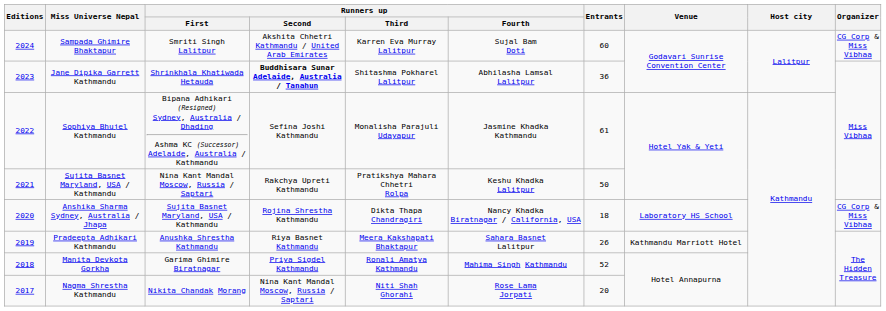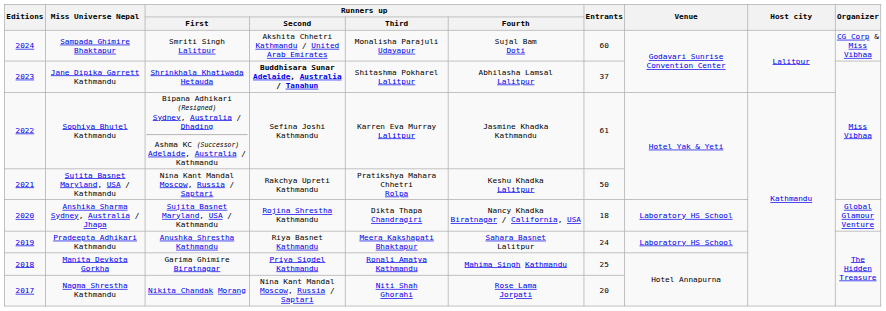Sampada Ghimire Bhaktapur | Runners up / Third: Karren Eva Murray Lalitpur -> Monalisha Parajuli Udayapur
Jane Dipika Garrett Kathmandu | Entrants: 36 -> 37
Sophiya Bhujel Kathmandu | Runners up / Third: Monalisha Parajuli Udayapur -> Karren Eva Murray Lalitpur
Anshika Sharma Sydney, Australia / Jhapa | Organizer: CG Corp & Miss Vibhaa -> Global Glamour Venture
Pradeepta Adhikari Kathmandu | Entrants: 26 -> 24
Pradeepta Adhikari Kathmandu | Venue: Kathmandu Marriott Hotel -> Laboratory HS School
Manita Devkota Gorkha | Entrants: 52 -> 25
